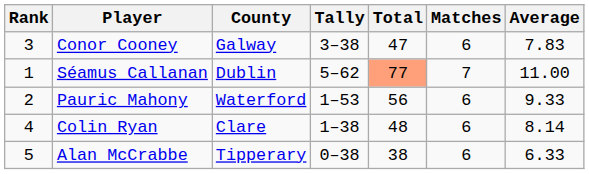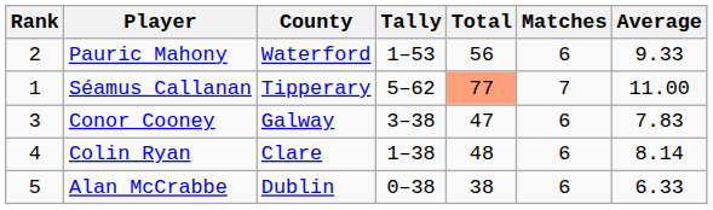rows swapped: Pauric Mahony <-> Conor Cooney
Séamus Callanan | County: Dublin -> Tipperary
Alan McCrabbe | County: Tipperary -> Dublin
